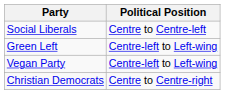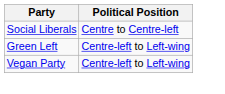- row: Christian Democrats | Centre to Centre-right
